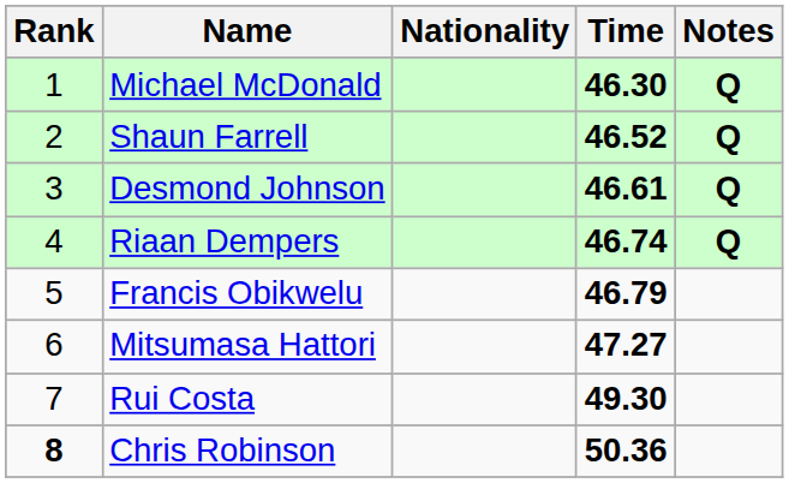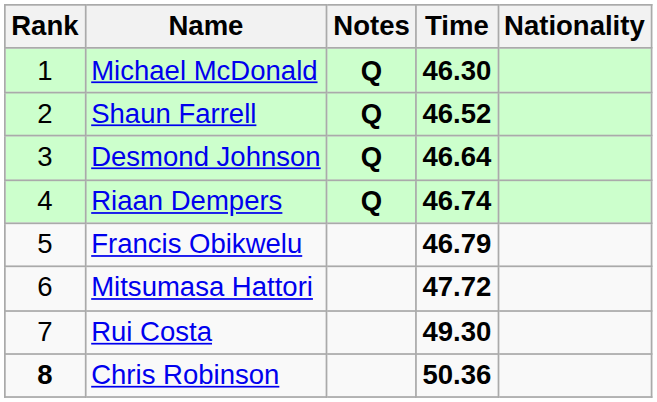columns swapped: Nationality <-> Notes
Desmond Johnson | Time: 46.61 -> 46.64
Mitsumasa Hattori | Time: 47.27 -> 47.72
